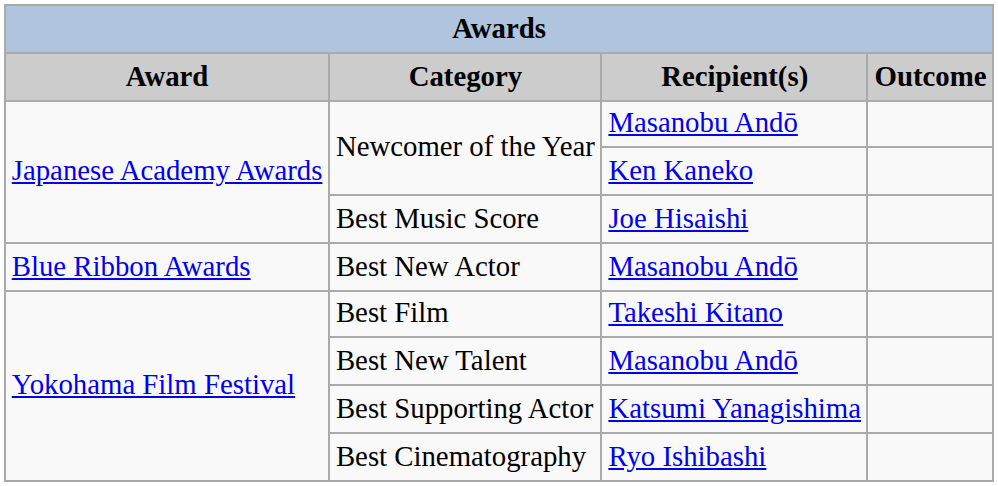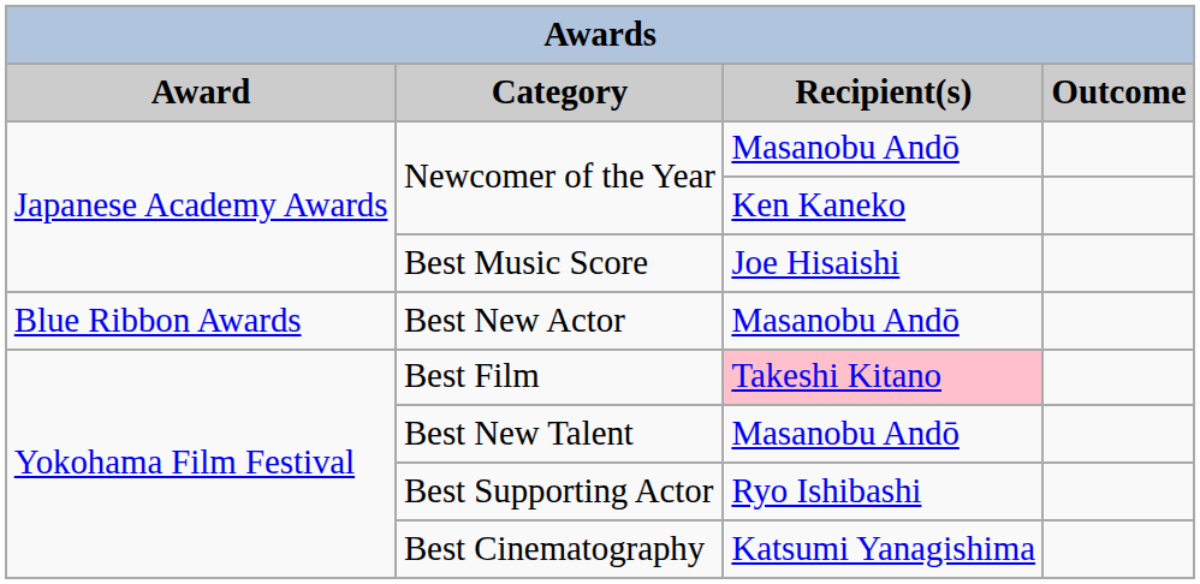Best Film | Recipient(s): no background -> pink background
Best Supporting Actor | Recipient(s): Katsumi Yanagishima -> Ryo Ishibashi
Best Cinematography | Recipient(s): Ryo Ishibashi -> Katsumi Yanagishima
